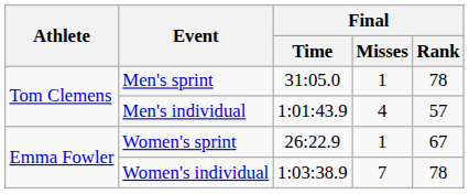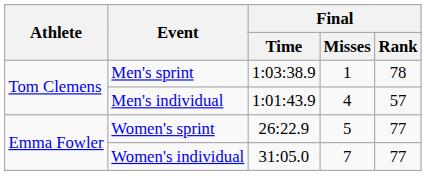Men's sprint | Final / Time: 31:05.0 -> 1:03:38.9
Women's sprint | Final / Misses: 1 -> 5
Women's sprint | Final / Rank: 67 -> 77
Women's individual | Final / Time: 1:03:38.9 -> 31:05.0
Women's individual | Final / Rank: 78 -> 77
